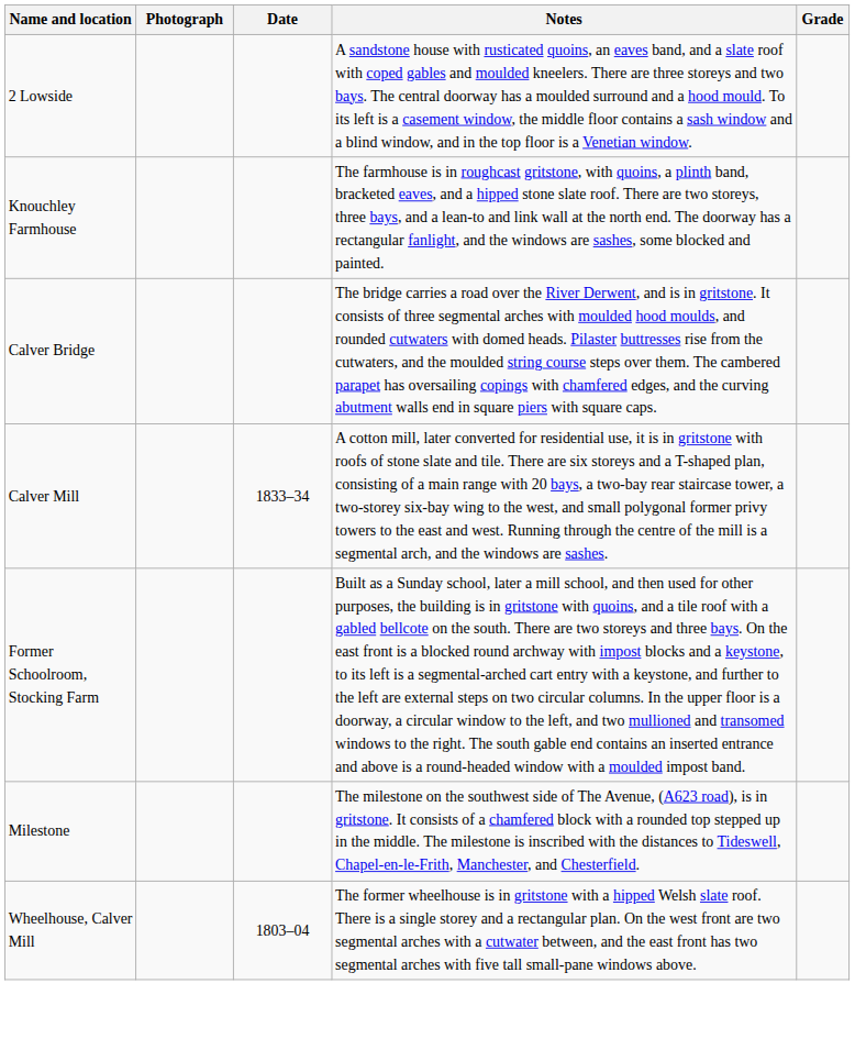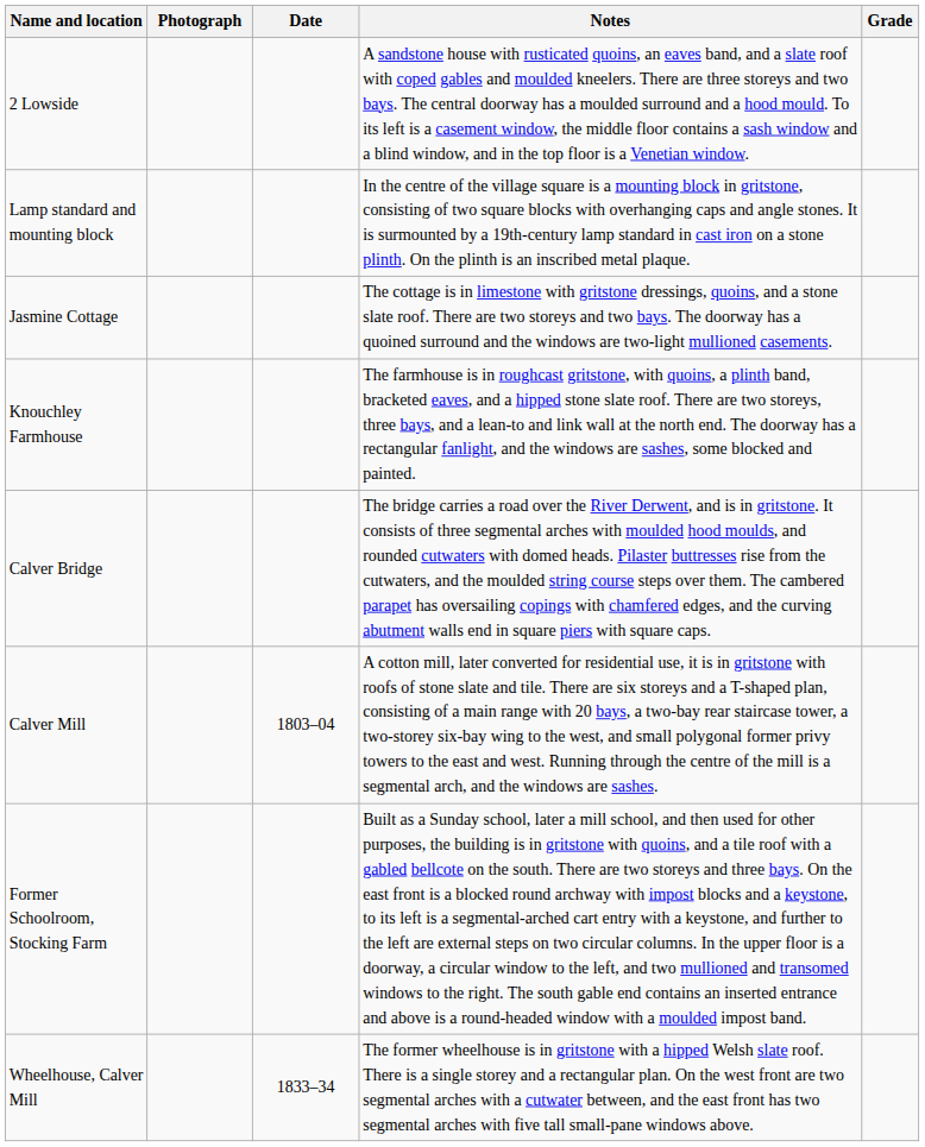+ row: Lamp standard and mounting block | In the centre of the village square is a mounting block in gritstone, consisting of two square blocks with overhanging caps and angle stones. It is surmounted by a 19th-century lamp standard in cast iron on a stone plinth. On the plinth is an inscribed metal plaque.
+ row: Jasmine Cottage | The cottage is in limestone with gritstone dressings, quoins, and a stone slate roof. There are two storeys and two bays. The doorway has a quoined surround and the windows are two-light mullioned casements.
Calver Mill | Date: 1833–34 -> 1803–04
- row: Milestone | The milestone on the southwest side of The Avenue, (A623 road), is in gritstone. It consists of a chamfered block with a rounded top stepped up in the middle. The milestone is inscribed with the distances to Tideswell, Chapel-en-le-Frith, Manchester, and Chesterfield.
Wheelhouse, Calver Mill | Date: 1803–04 -> 1833–34
